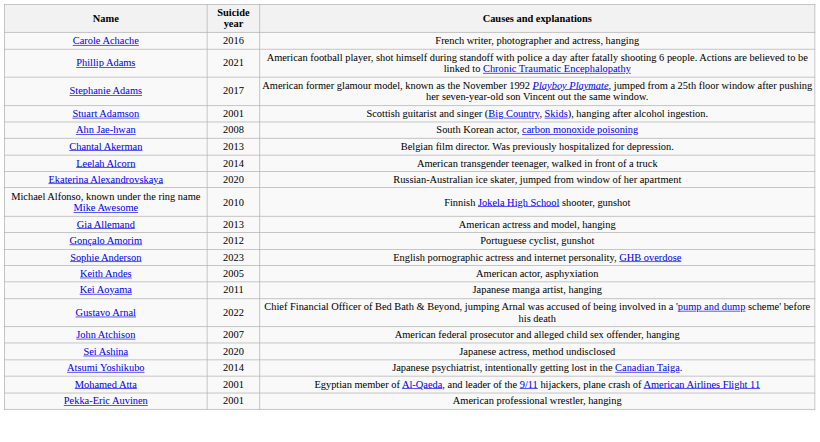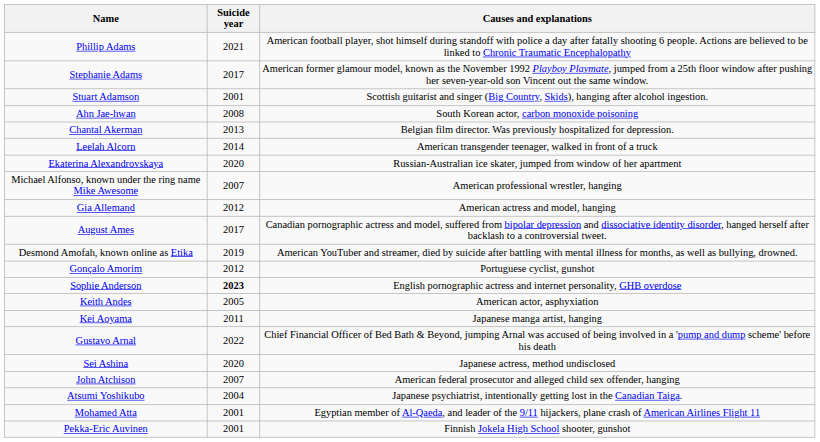- row: Carole Achache | 2016 | French writer, photographer and actress, hanging
Michael Alfonso, known under the ring name Mike Awesome | Suicide year: 2010 -> 2007
Michael Alfonso, known under the ring name Mike Awesome | Causes and explanations: Finnish Jokela High School shooter, gunshot -> American professional wrestler, hanging
Gia Allemand | Suicide year: 2013 -> 2012
+ row: August Ames | 2017 | Canadian pornographic actress and model, suffered from bipolar depression and dissociative identity disorder, hanged herself after backlash to a controversial tweet.
+ row: Desmond Amofah, known online as Etika | 2019 | American YouTuber and streamer, died by suicide after battling with mental illness for months, as well as bullying, drowned.
Sophie Anderson | Suicide year: normal -> bold
rows swapped: Sei Ashina <-> John Atchison
Atsumi Yoshikubo | Suicide year: 2014 -> 2004
Pekka-Eric Auvinen | Causes and explanations: American professional wrestler, hanging -> Finnish Jokela High School shooter, gunshot
